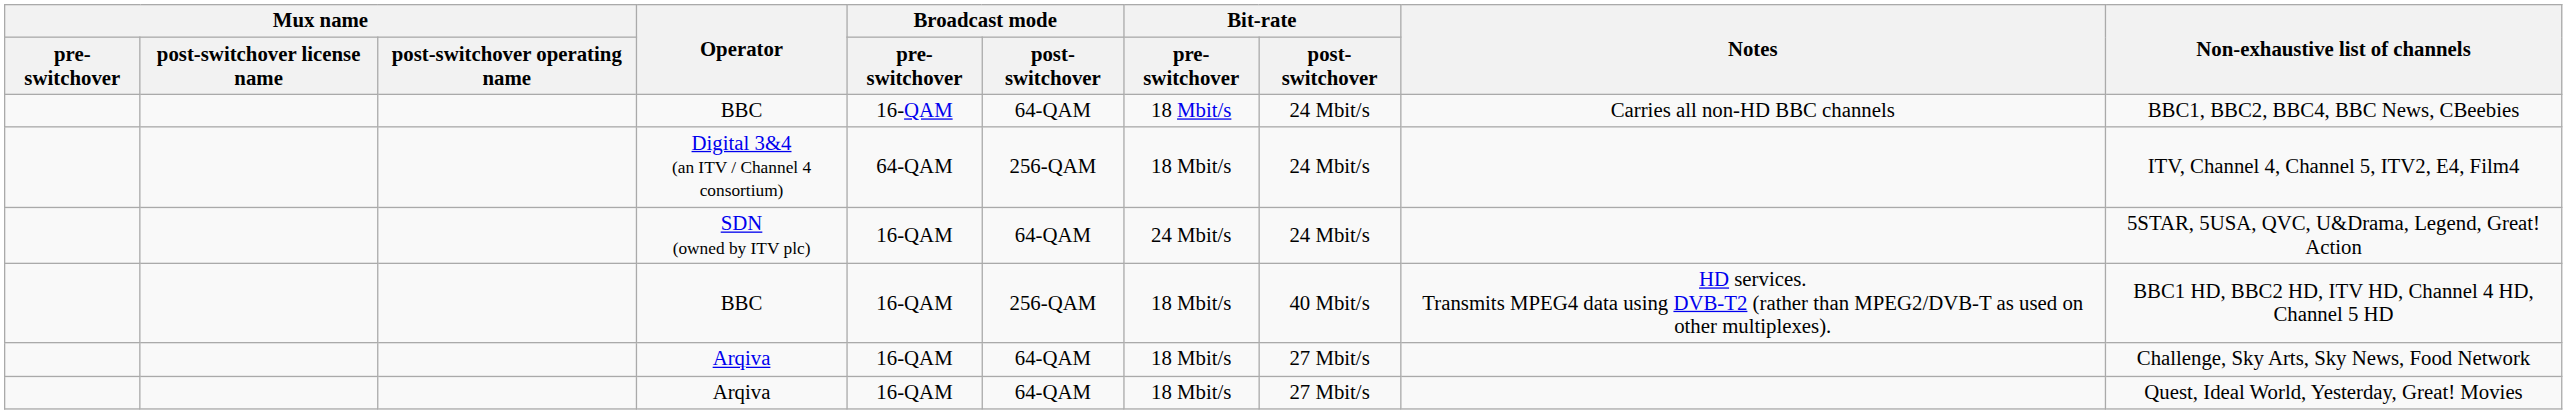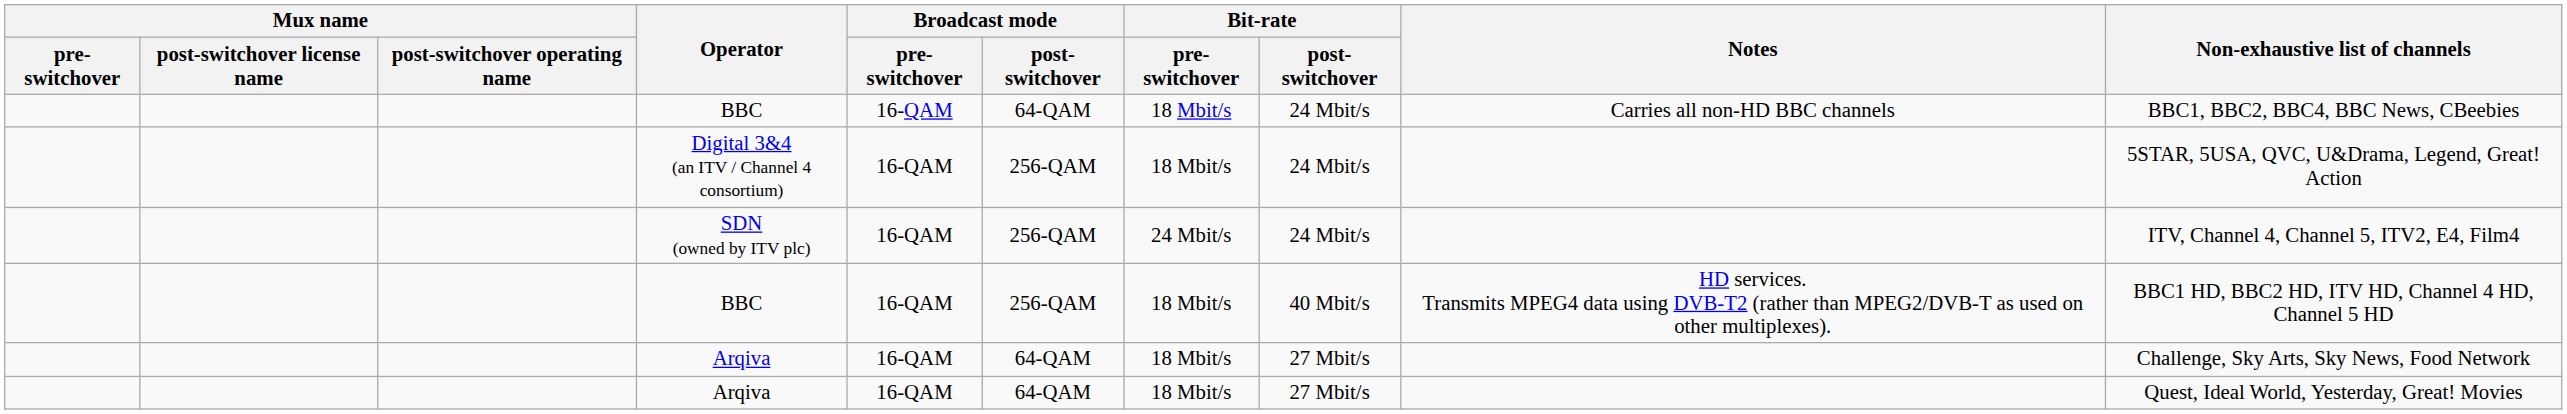Digital 3&4 (an ITV / Channel 4 consortium) | Broadcast mode / pre-switchover: 64-QAM -> 16-QAM
Digital 3&4 (an ITV / Channel 4 consortium) | Non-exhaustive list of channels: ITV, Channel 4, Channel 5, ITV2, E4, Film4 -> 5STAR, 5USA, QVC, U&Drama, Legend, Great! Action
SDN (owned by ITV plc) | Broadcast mode / post-switchover: 64-QAM -> 256-QAM
SDN (owned by ITV plc) | Non-exhaustive list of channels: 5STAR, 5USA, QVC, U&Drama, Legend, Great! Action -> ITV, Channel 4, Channel 5, ITV2, E4, Film4
